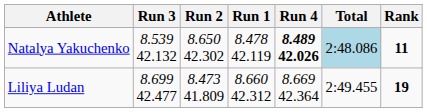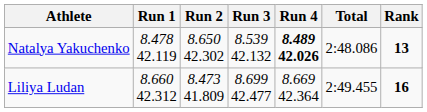columns swapped: Run 1 <-> Run 3
Natalya Yakuchenko | Total: lightblue background -> no background
Natalya Yakuchenko | Rank: 11 -> 13
Liliya Ludan | Rank: 19 -> 16
